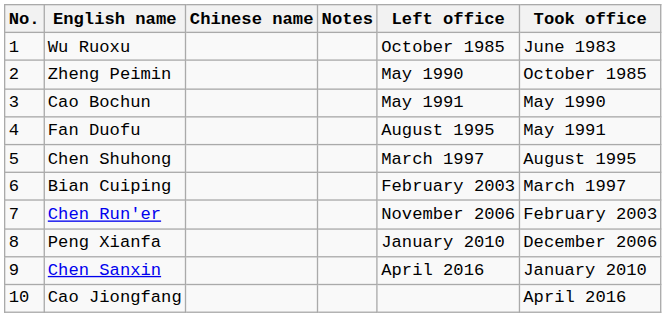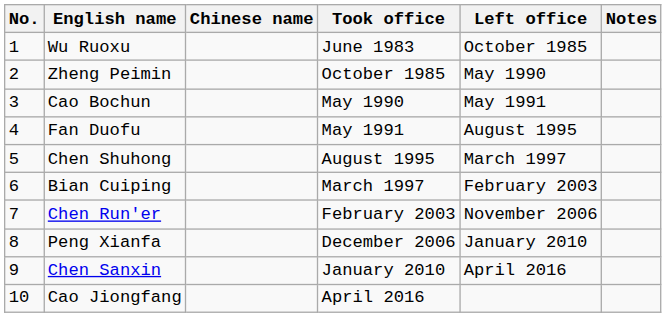columns swapped: Took office <-> Notes
